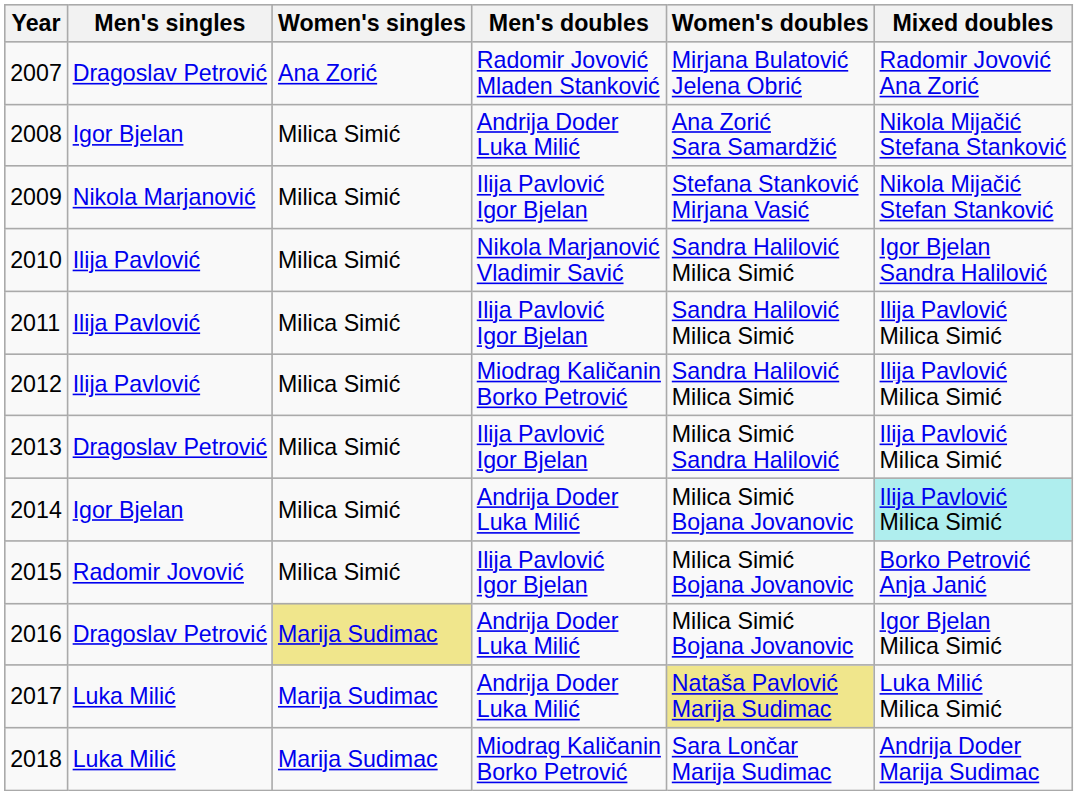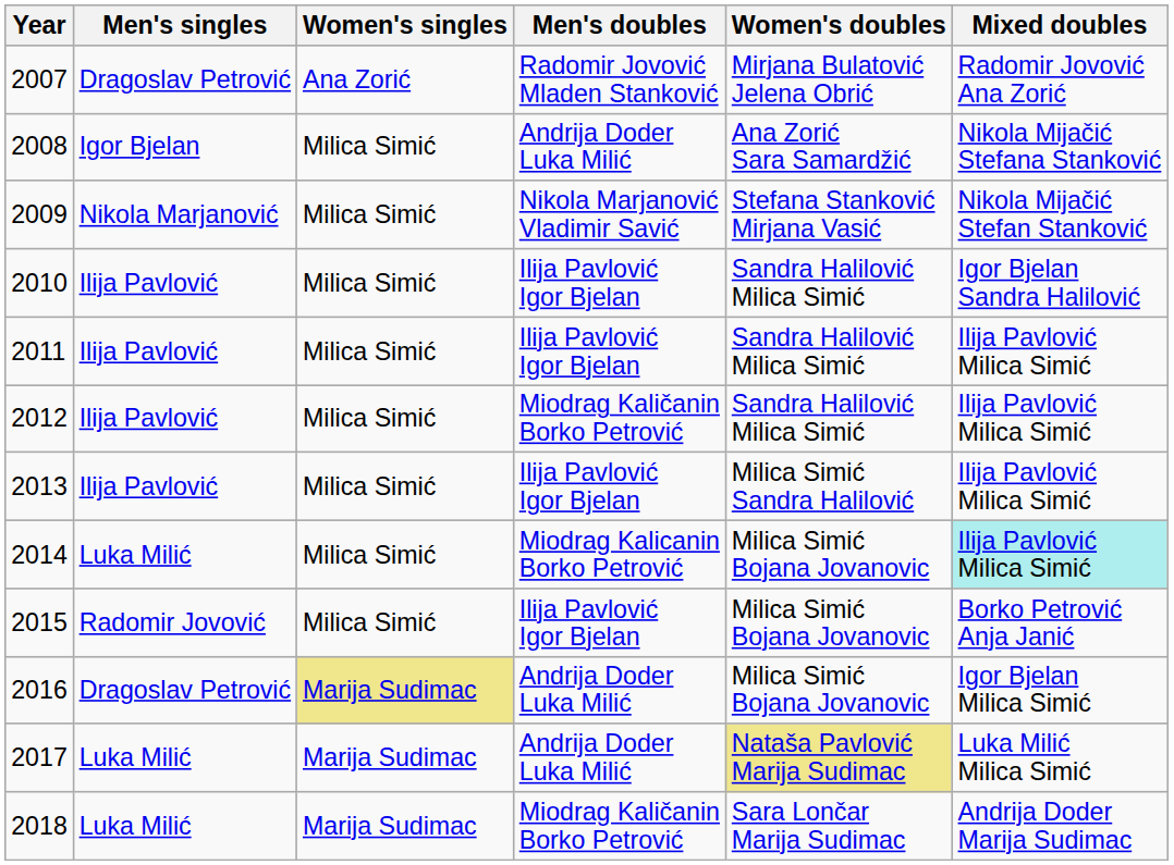2009 | Men's doubles: Ilija Pavlović Igor Bjelan -> Nikola Marjanović Vladimir Savić
2010 | Men's doubles: Nikola Marjanović Vladimir Savić -> Ilija Pavlović Igor Bjelan
2013 | Men's singles: Dragoslav Petrović -> Ilija Pavlović
2014 | Men's singles: Igor Bjelan -> Luka Milić
2014 | Men's doubles: Andrija Doder Luka Milić -> Miodrag Kalicanin Borko Petrović
